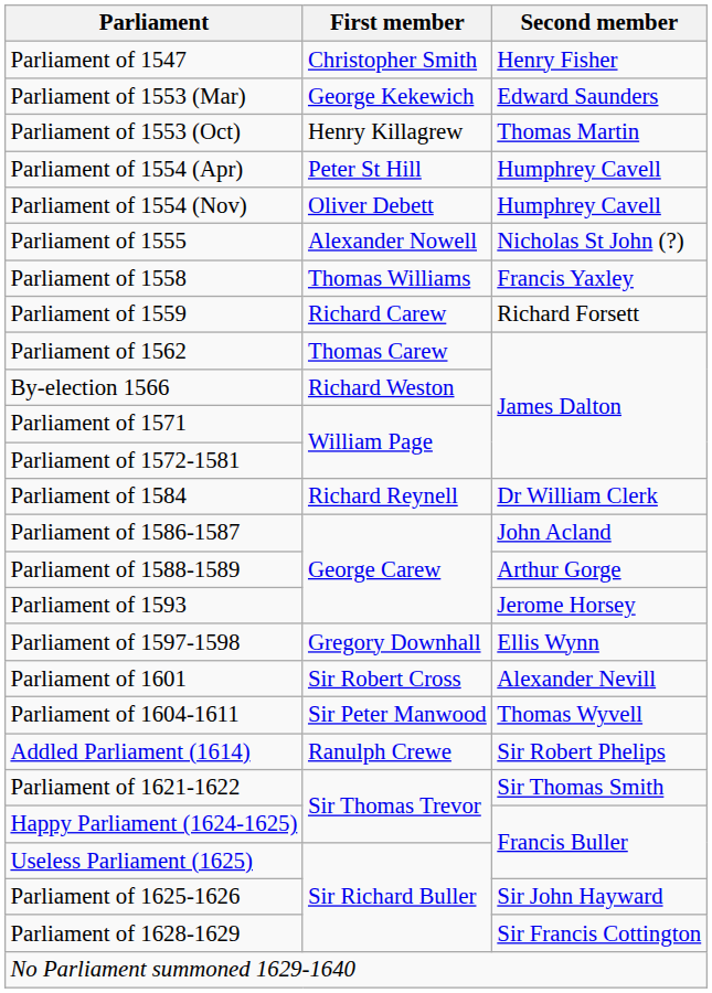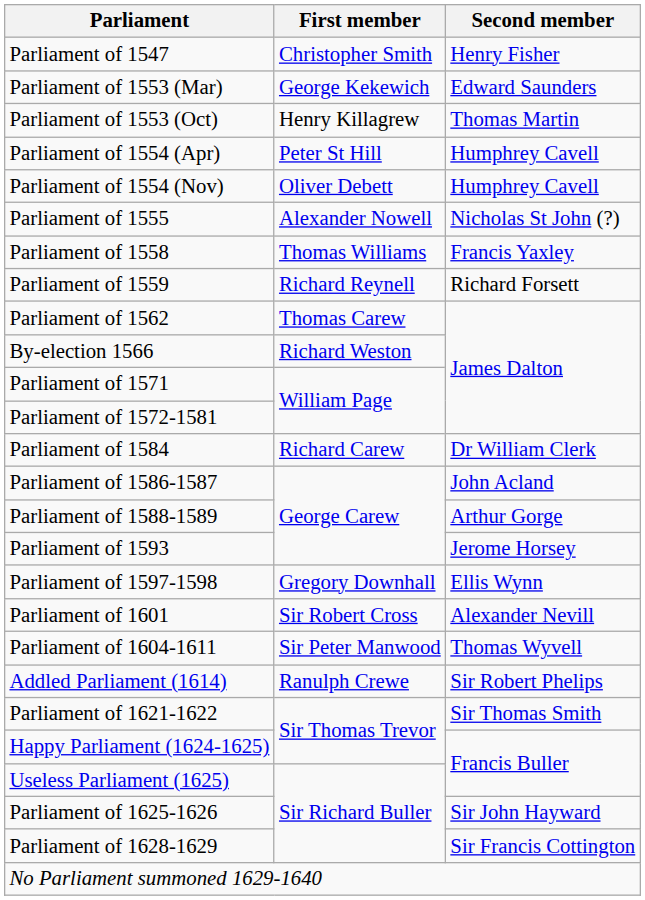Parliament of 1559 | First member: Richard Carew -> Richard Reynell
Parliament of 1584 | First member: Richard Reynell -> Richard Carew
